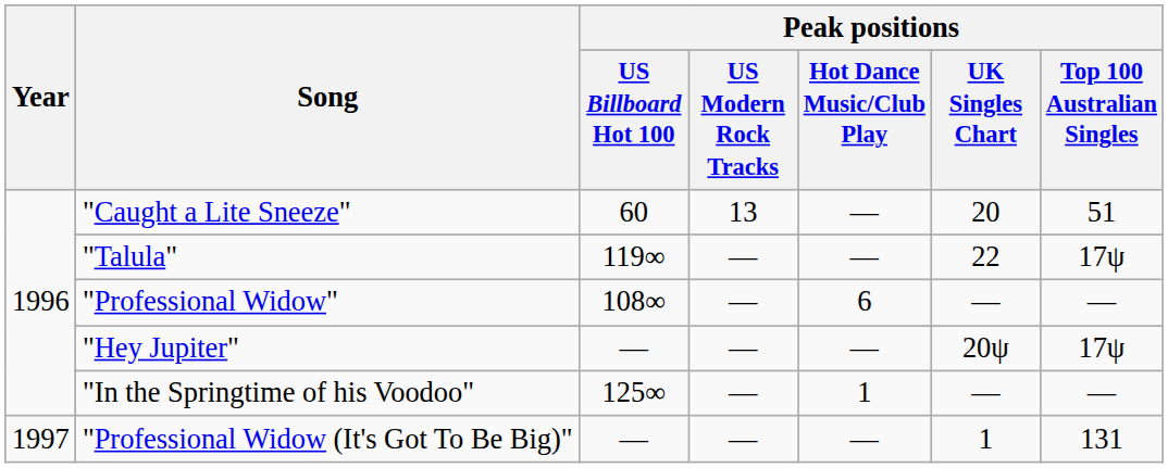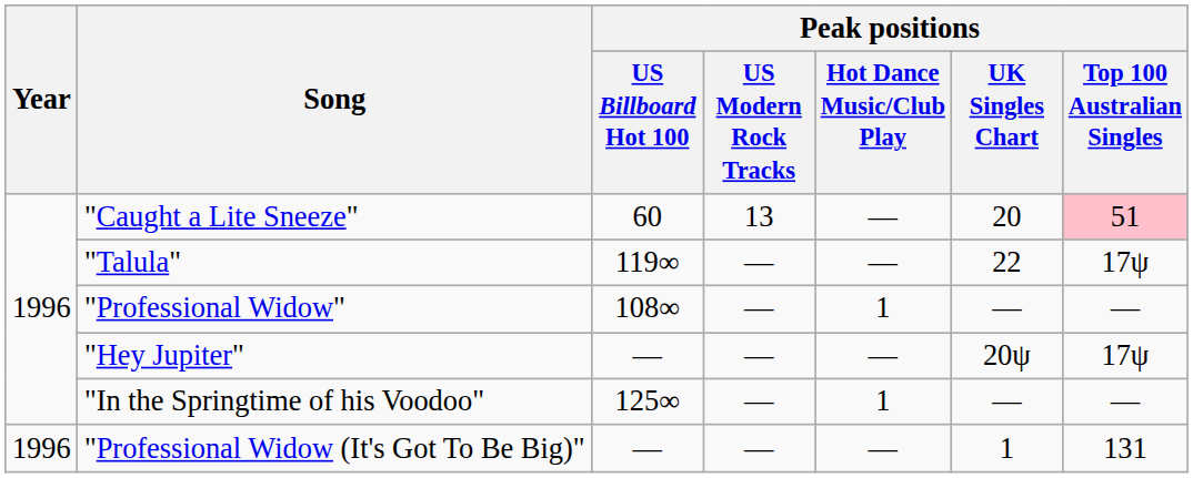"Caught a Lite Sneeze" | Peak positions / Top 100 Australian Singles: no background -> pink background
"Professional Widow" | Peak positions / Hot Dance Music/Club Play: 6 -> 1
"Professional Widow (It's Got To Be Big)" | Year: 1997 -> 1996
